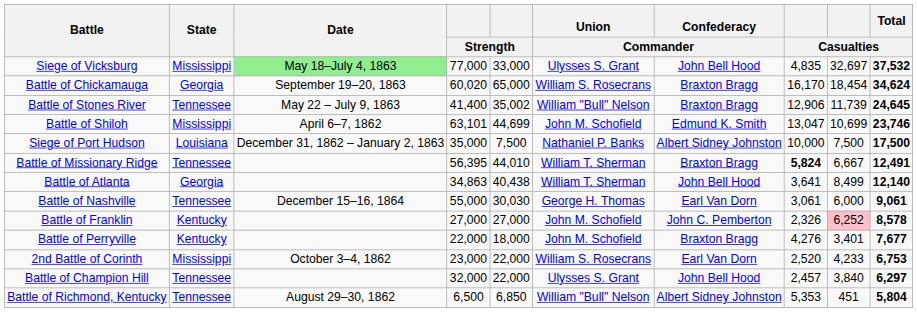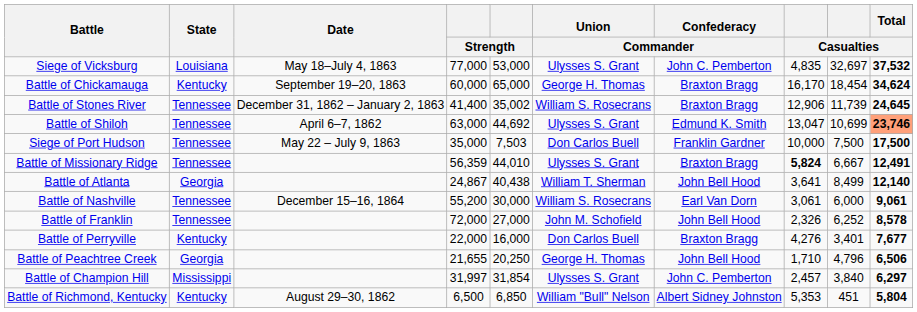Siege of Vicksburg | State: Mississippi -> Louisiana
Siege of Vicksburg | Date: lightgreen background -> no background
Siege of Vicksburg | column 5: 33,000 -> 53,000
Siege of Vicksburg | Confederacy / Commander: John Bell Hood -> John C. Pemberton
Battle of Chickamauga | State: Georgia -> Kentucky
Battle of Chickamauga | column 4: 60,020 -> 60,000
Battle of Chickamauga | Union / Commander: William S. Rosecrans -> George H. Thomas
Battle of Stones River | Date: May 22 – July 9, 1863 -> December 31, 1862 – January 2, 1863
Battle of Stones River | Union / Commander: William "Bull" Nelson -> William S. Rosecrans
Battle of Shiloh | State: Mississippi -> Tennessee
Battle of Shiloh | column 4: 63,101 -> 63,000
Battle of Shiloh | column 5: 44,699 -> 44,692
Battle of Shiloh | Union / Commander: John M. Schofield -> Ulysses S. Grant
Battle of Shiloh | Total / Casualties: no background -> lightsalmon background
Siege of Port Hudson | State: Louisiana -> Tennessee
Siege of Port Hudson | Date: December 31, 1862 – January 2, 1863 -> May 22 – July 9, 1863
Siege of Port Hudson | column 5: 7,500 -> 7,503
Siege of Port Hudson | Union / Commander: Nathaniel P. Banks -> Don Carlos Buell
Siege of Port Hudson | Confederacy / Commander: Albert Sidney Johnston -> Franklin Gardner
Battle of Missionary Ridge | column 4: 56,395 -> 56,359
Battle of Missionary Ridge | Union / Commander: William T. Sherman -> Ulysses S. Grant
Battle of Atlanta | column 4: 34,863 -> 24,867
Battle of Nashville | column 4: 55,000 -> 55,200
Battle of Nashville | column 5: 30,030 -> 30,000
Battle of Nashville | Union / Commander: George H. Thomas -> William S. Rosecrans
Battle of Franklin | State: Kentucky -> Tennessee
Battle of Franklin | column 4: 27,000 -> 72,000
Battle of Franklin | Confederacy / Commander: John C. Pemberton -> John Bell Hood
Battle of Franklin | column 9: pink background -> no background
Battle of Perryville | column 5: 18,000 -> 16,000
Battle of Perryville | Union / Commander: John M. Schofield -> Don Carlos Buell
- row: 2nd Battle of Corinth | Mississippi | October 3–4, 1862 | 23,000 | 22,000 | William S. Rosecrans | Earl Van Dorn | 2,520 | 4,233 | 6,753
+ row: Battle of Peachtree Creek | Georgia | 21,655 | 20,250 | George H. Thomas | John Bell Hood | 1,710 | 4,796 | 6,506
Battle of Champion Hill | State: Tennessee -> Mississippi
Battle of Champion Hill | column 4: 32,000 -> 31,997
Battle of Champion Hill | column 5: 22,000 -> 31,854
Battle of Champion Hill | Confederacy / Commander: John Bell Hood -> John C. Pemberton
Battle of Richmond, Kentucky | State: Tennessee -> Kentucky
